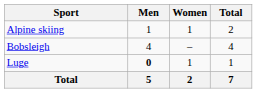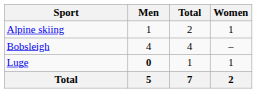columns swapped: Women <-> Total
